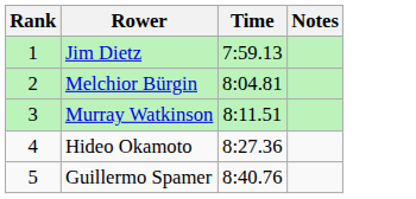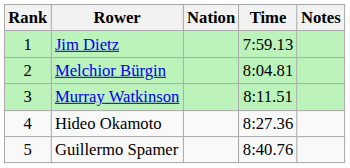+ column: Nation
